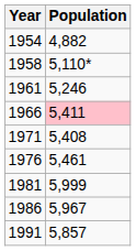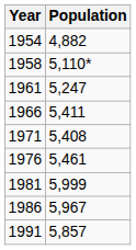1961 | Population: 5,246 -> 5,247
1966 | Population: pink background -> no background
